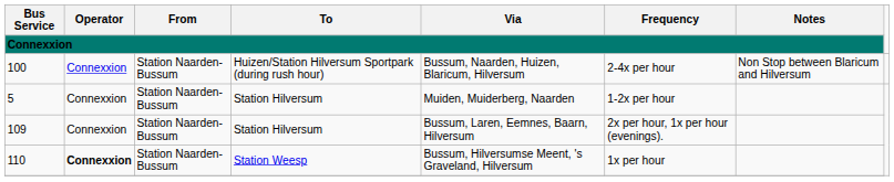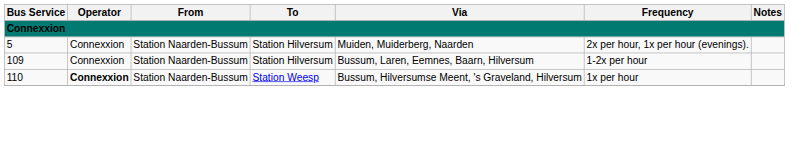- row: 100 | Connexxion | Station Naarden-Bussum | Huizen/Station Hilversum Sportpark (during rush hour) | Bussum, Naarden, Huizen, Blaricum, Hilversum | 2-4x per hour | Non Stop between Blaricum and Hilversum
5 | Frequency: 1-2x per hour -> 2x per hour, 1x per hour (evenings).
109 | Frequency: 2x per hour, 1x per hour (evenings). -> 1-2x per hour
